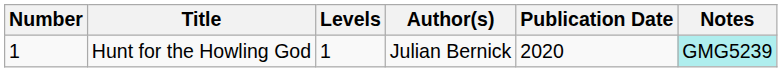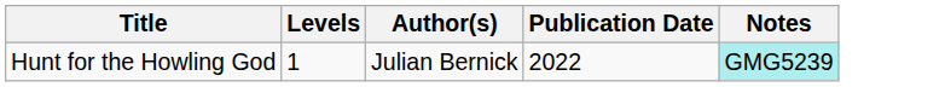- column: Number | 1
Hunt for the Howling God | Publication Date: 2020 -> 2022
